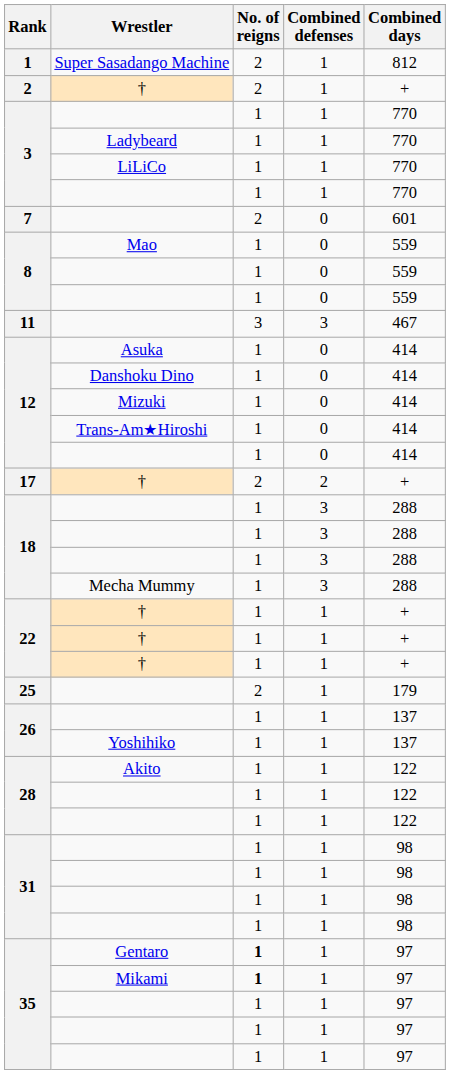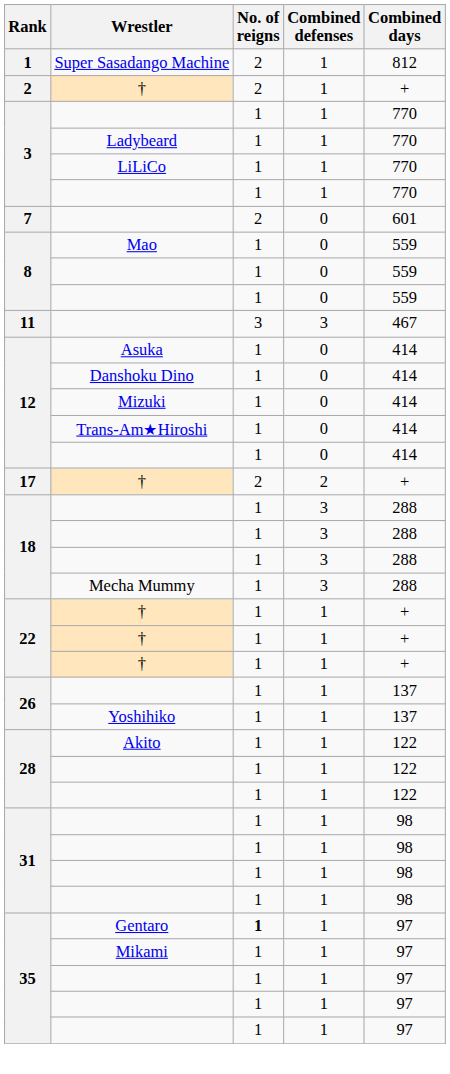- row: 25 | 2 | 1 | 179
35 / Mikami | No. of reigns: bold -> normal
